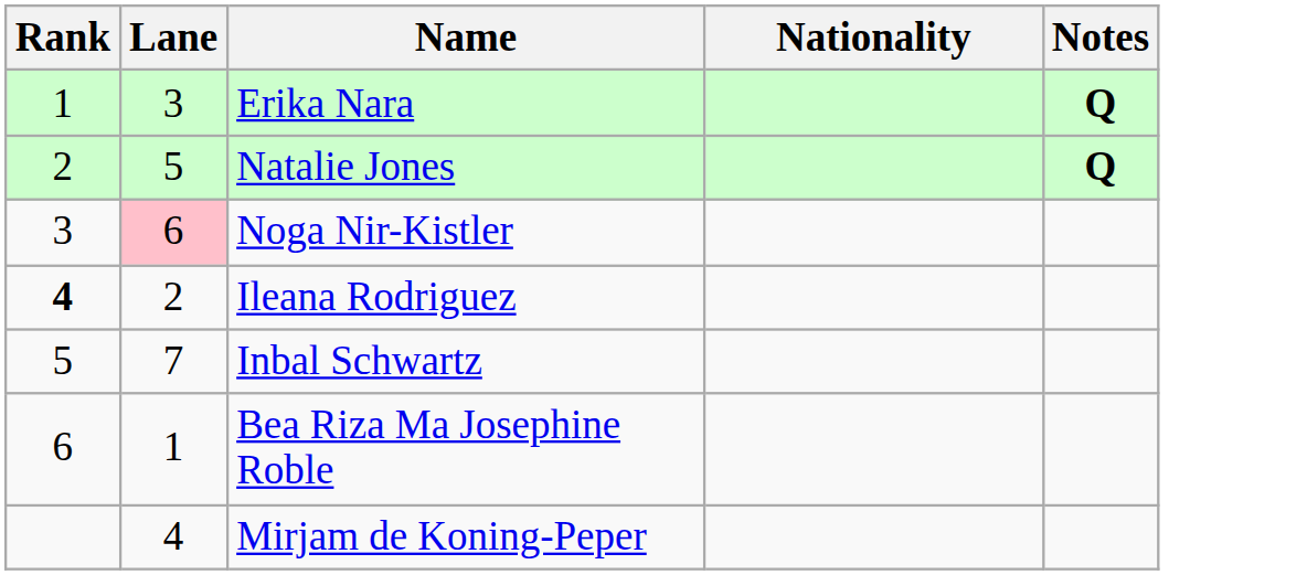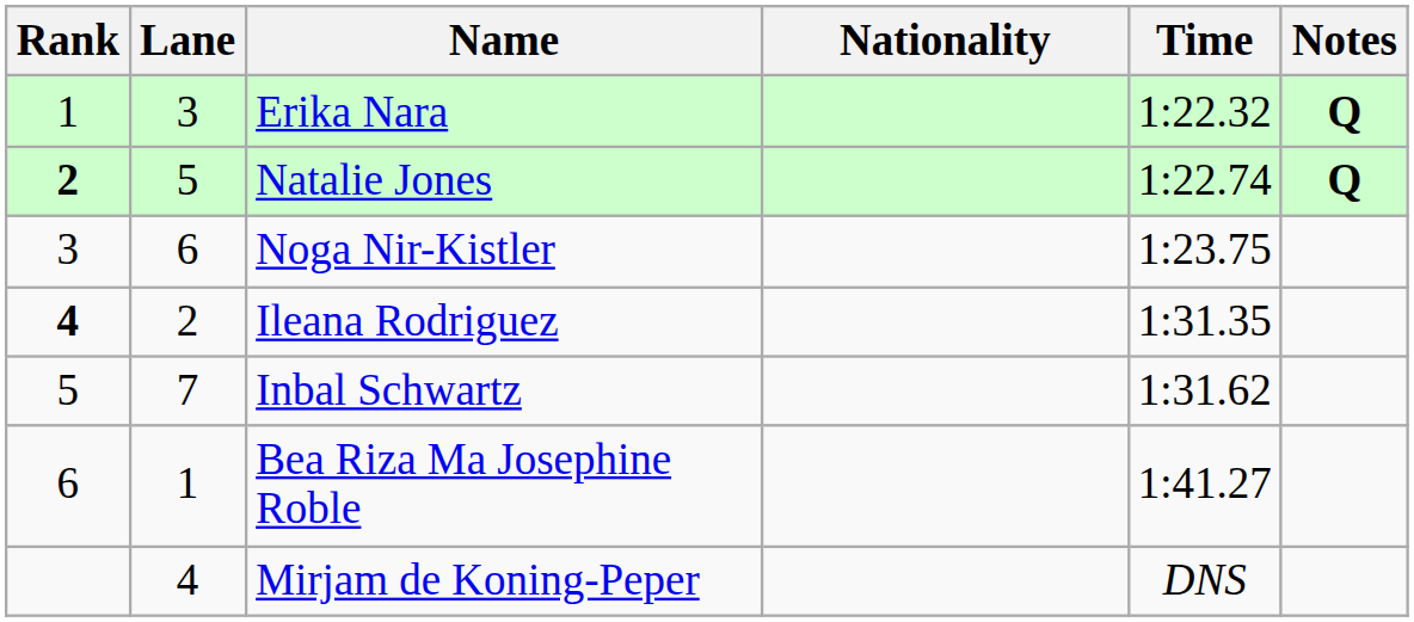+ column: Time | 1:22.32 | 1:22.74 | 1:23.75 | 1:31.35 | 1:31.62 | 1:41.27 | DNS
Natalie Jones | Rank: normal -> bold
Noga Nir-Kistler | Lane: pink background -> no background
